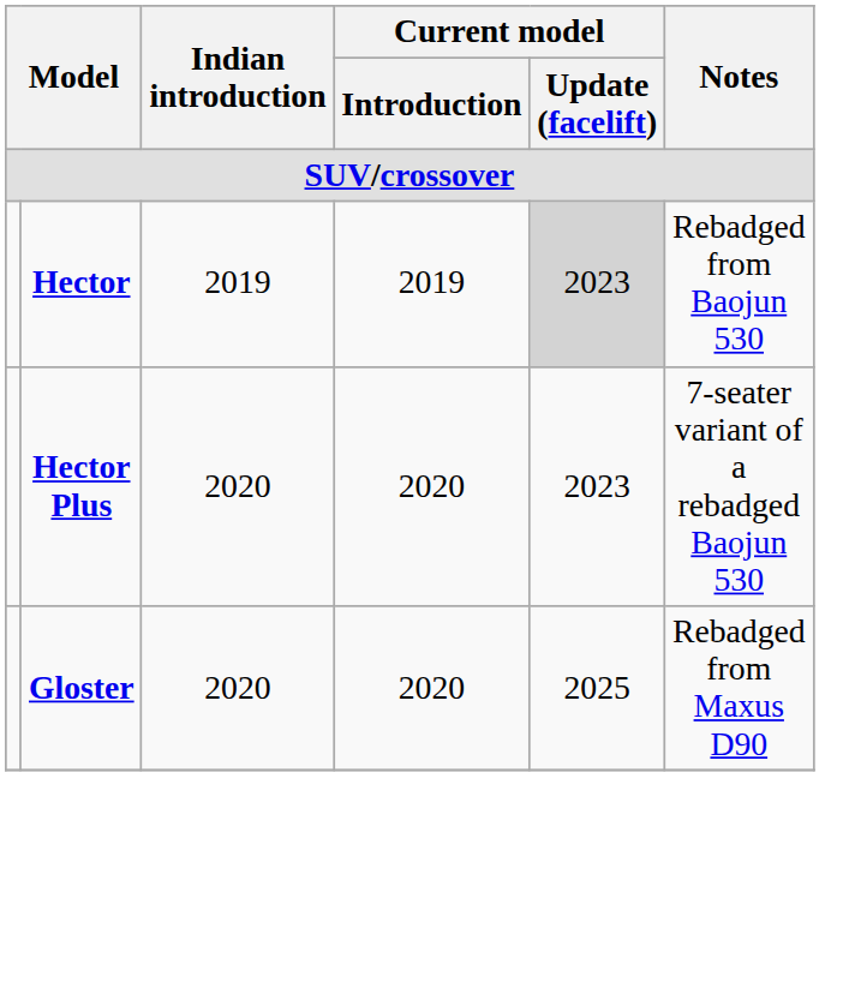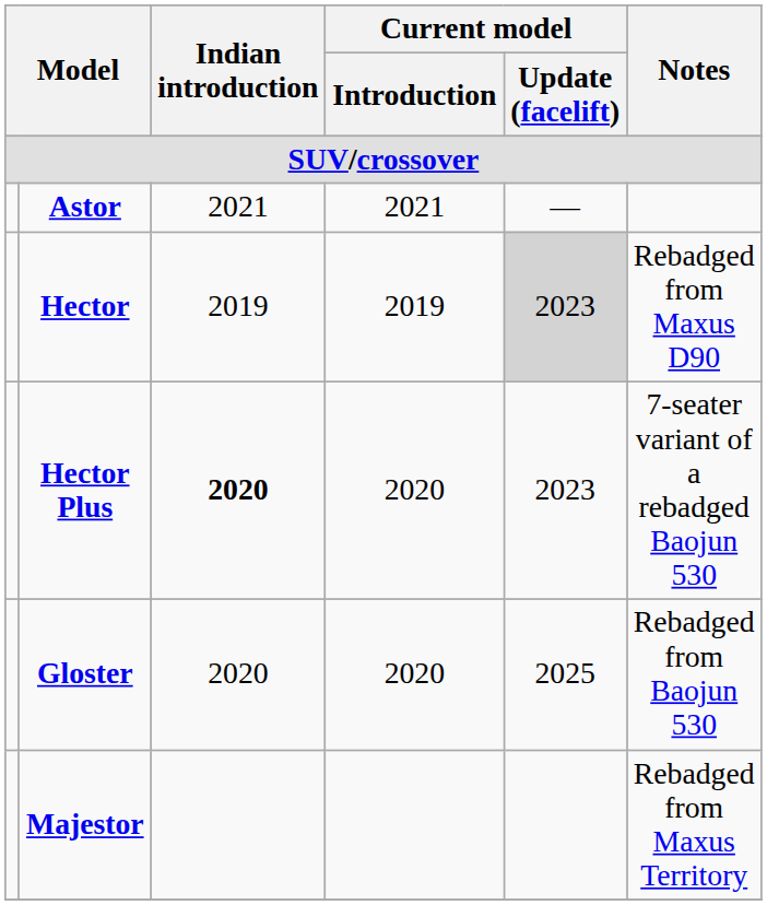+ row: Astor | 2021 | 2021 | —
Hector | Notes: Rebadged from Baojun 530 -> Rebadged from Maxus D90
Hector Plus | Indian introduction: normal -> bold
Gloster | Notes: Rebadged from Maxus D90 -> Rebadged from Baojun 530
+ row: Majestor | Rebadged from Maxus Territory
